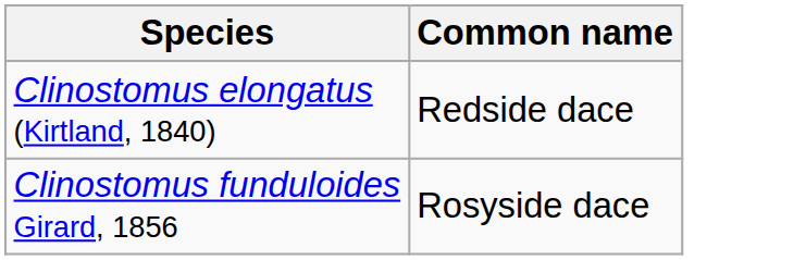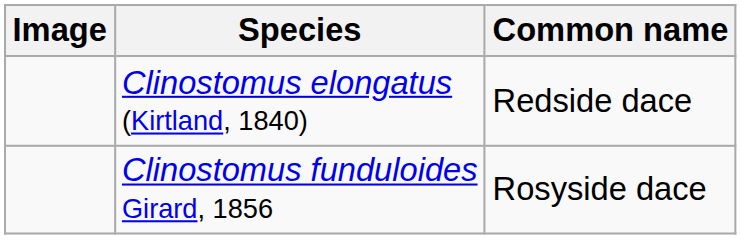+ column: Image
